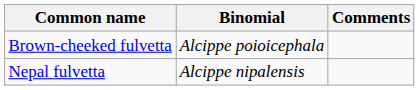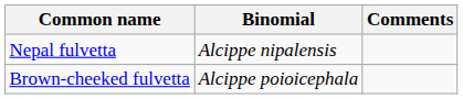rows swapped: Brown-cheeked fulvetta <-> Nepal fulvetta
